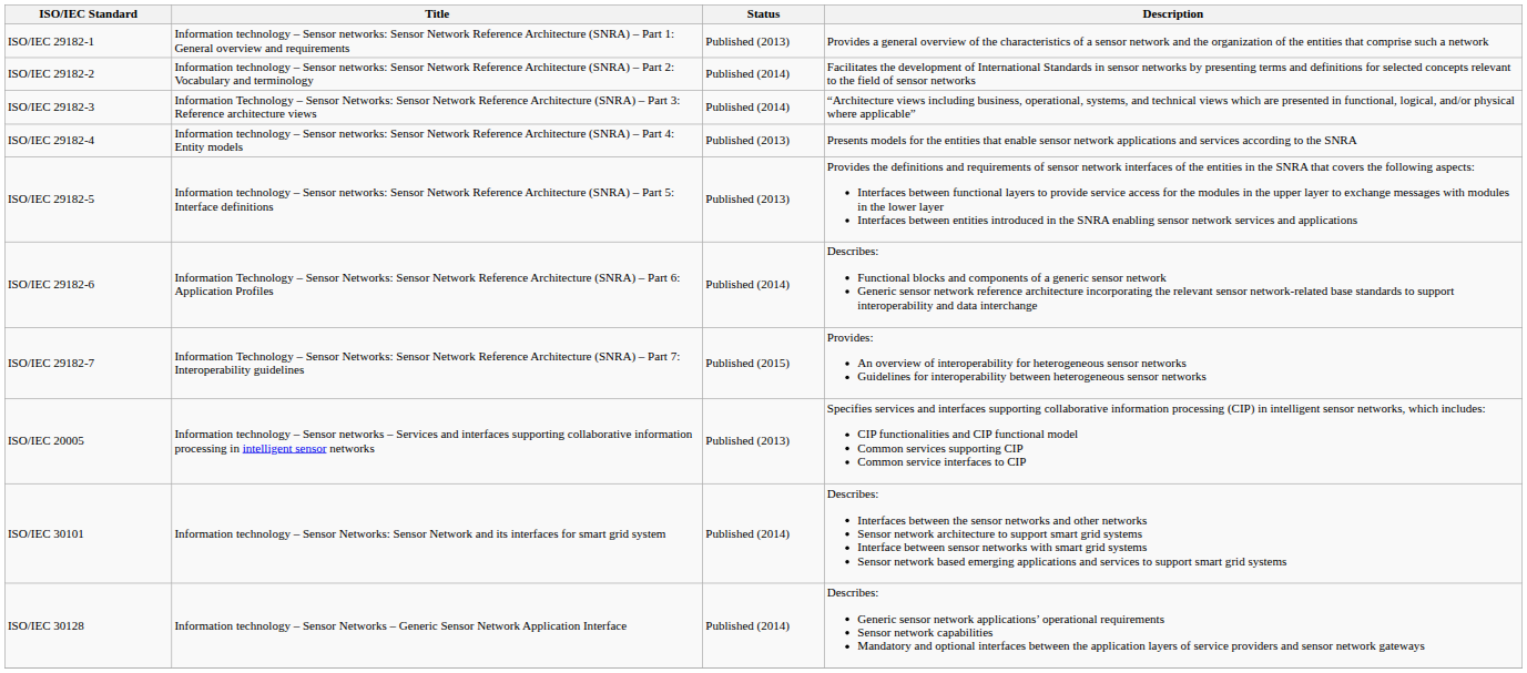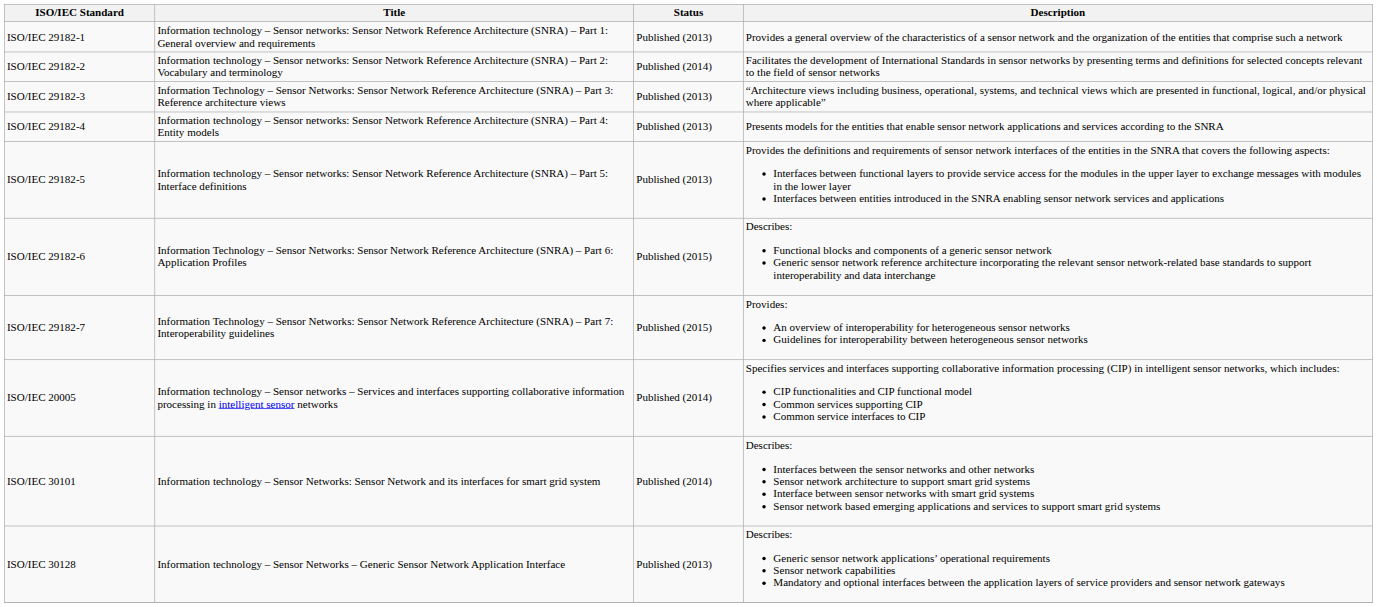ISO/IEC 29182-3 | Status: Published (2014) -> Published (2013)
ISO/IEC 29182-6 | Status: Published (2014) -> Published (2015)
ISO/IEC 20005 | Status: Published (2013) -> Published (2014)
ISO/IEC 30128 | Status: Published (2014) -> Published (2013)
